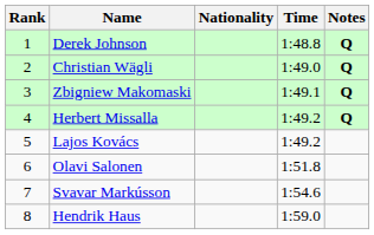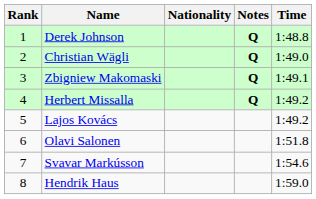columns swapped: Time <-> Notes
